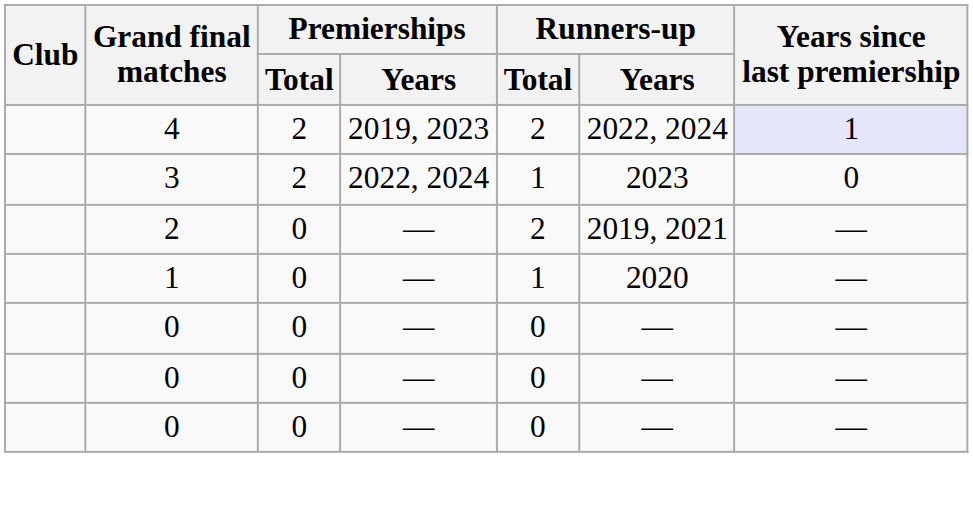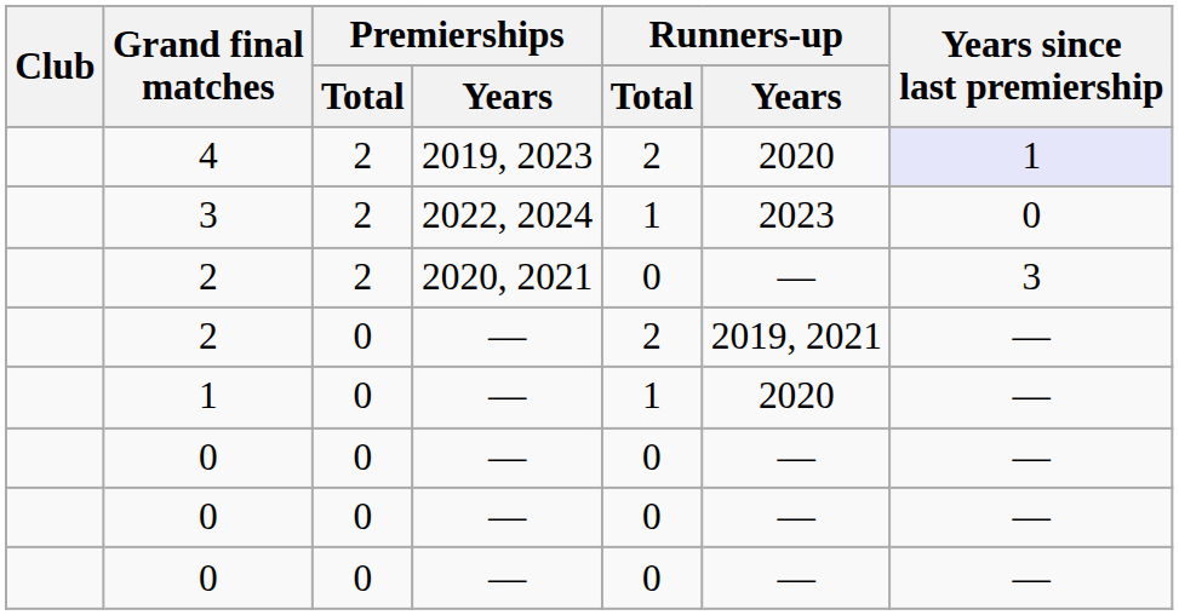4 | Runners-up / Years: 2022, 2024 -> 2020
+ row: 2 | 2 | 2020, 2021 | 0 | — | 3
